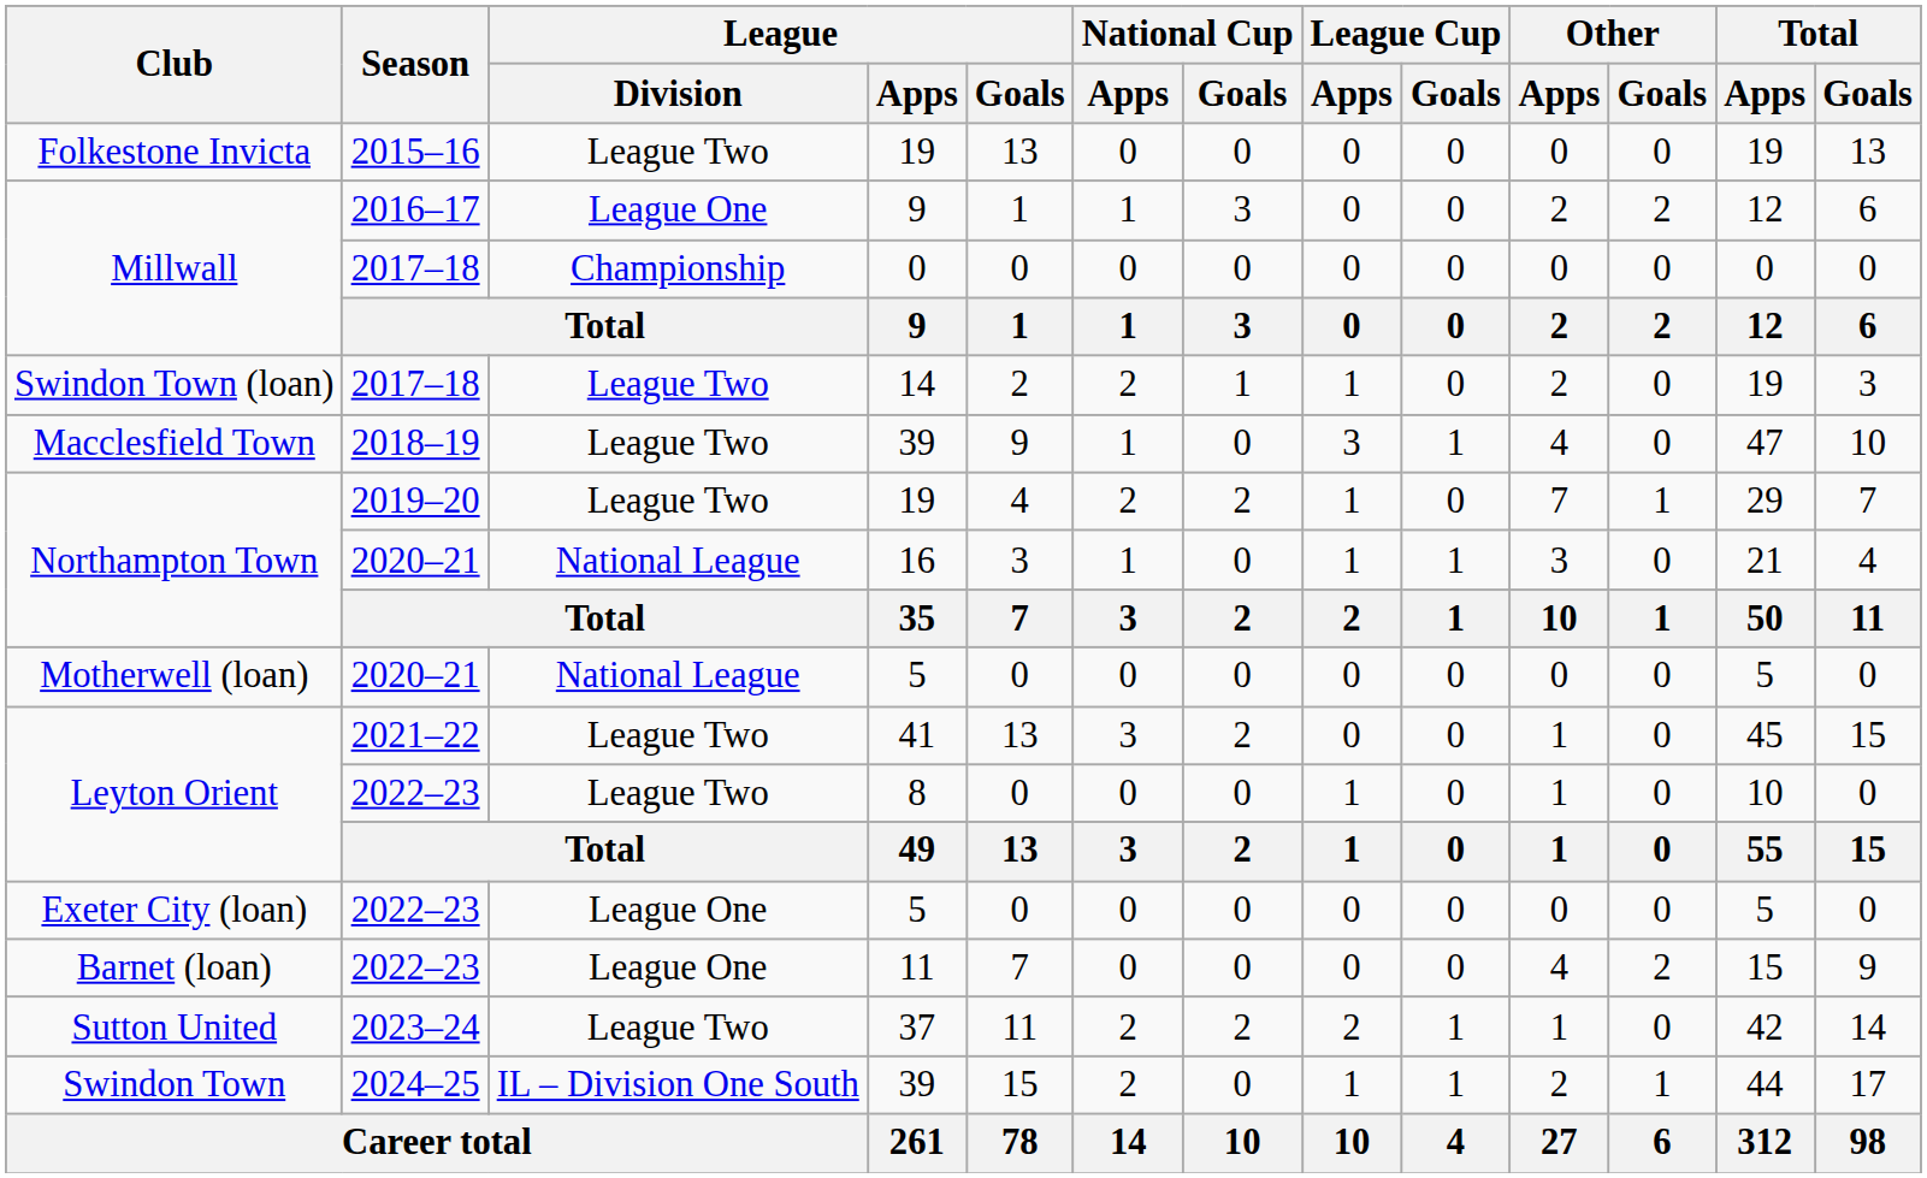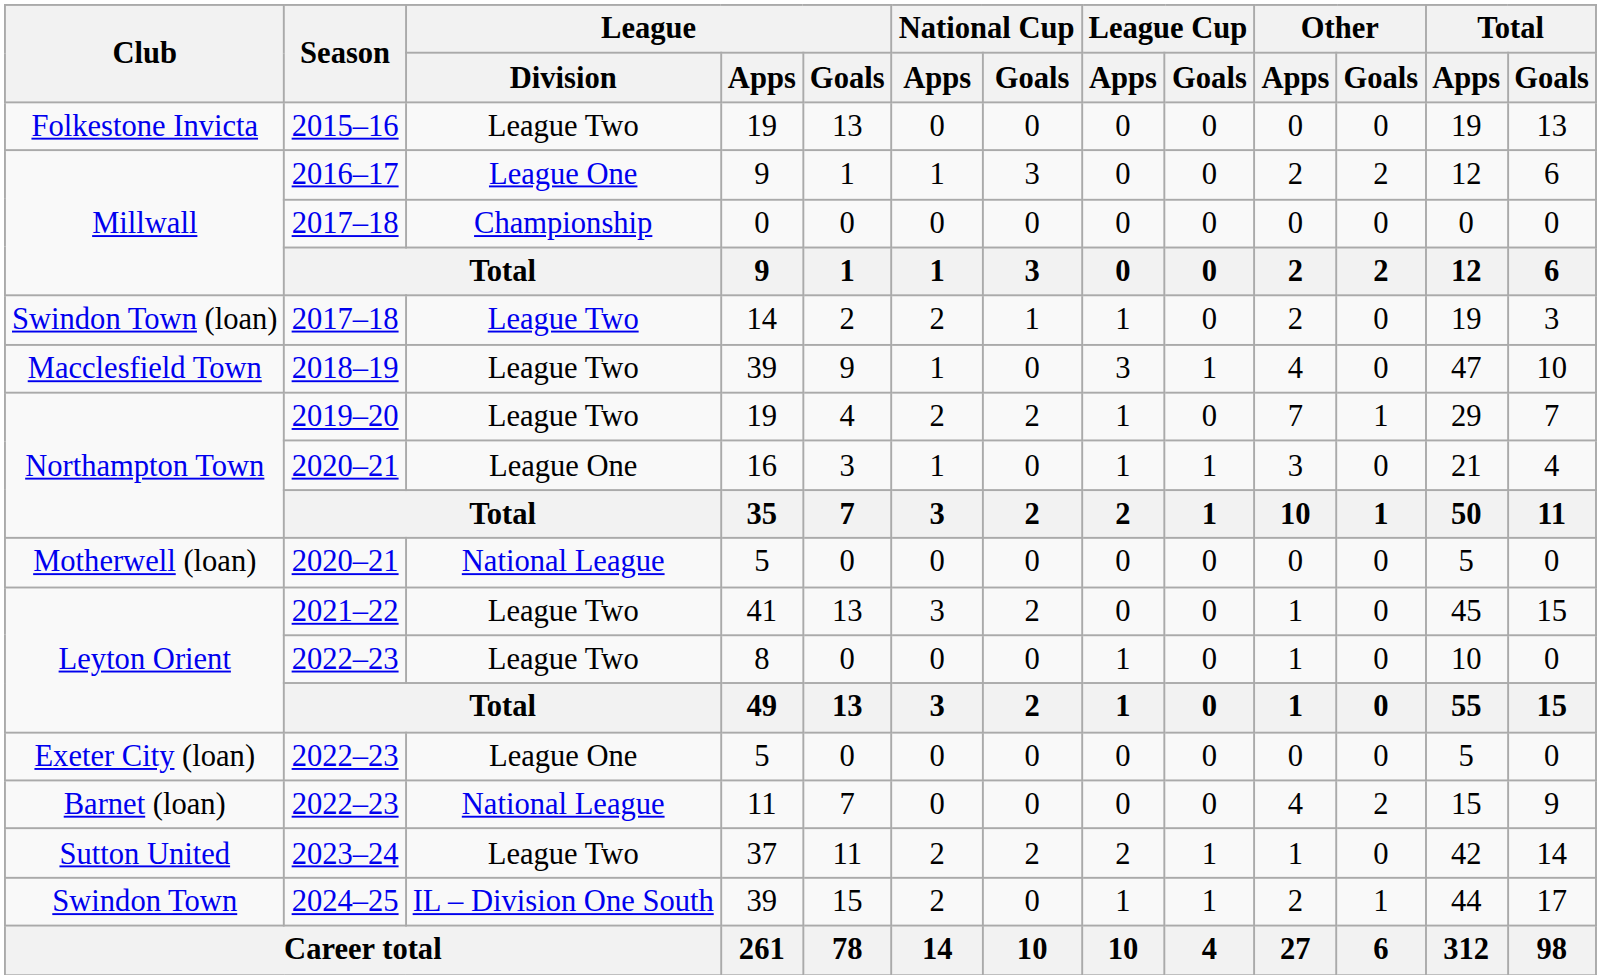Northampton Town / 16 | League / Division: National League -> League One
Barnet (loan) | League / Division: League One -> National League
